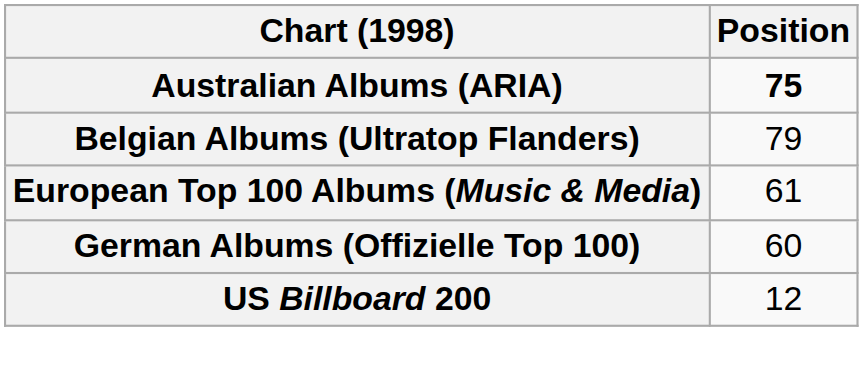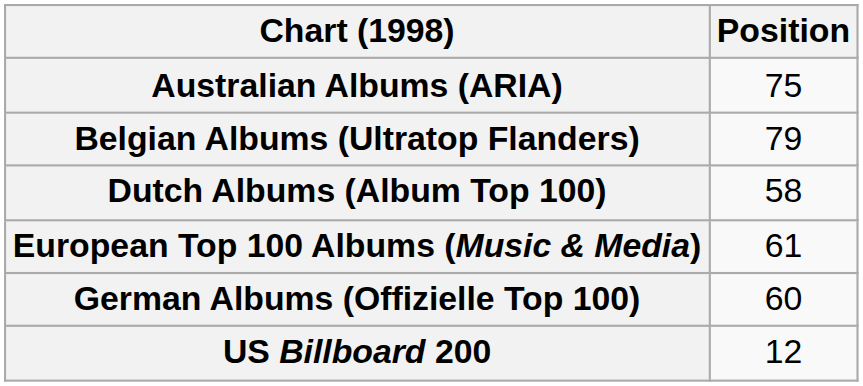Australian Albums (ARIA) | Position: bold -> normal
+ row: Dutch Albums (Album Top 100) | 58
